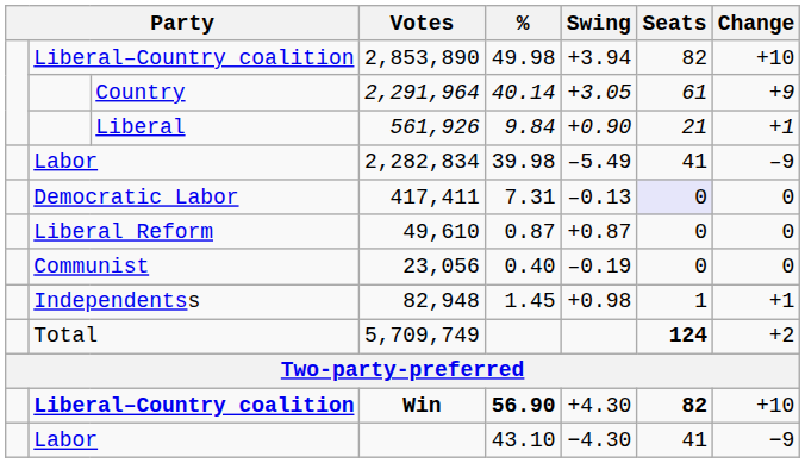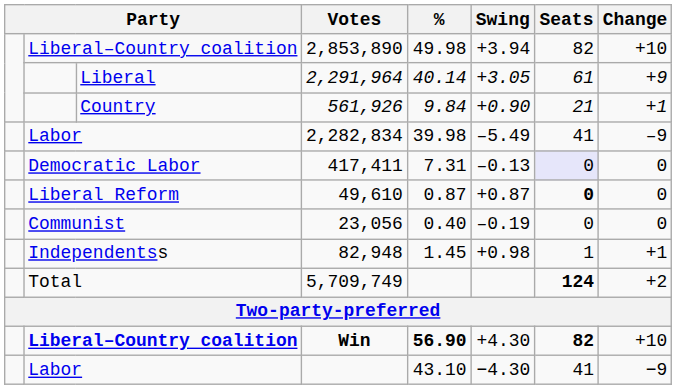2,291,964 | column 3: Country -> Liberal
561,926 | column 3: Liberal -> Country
49,610 | Seats: normal -> bold
